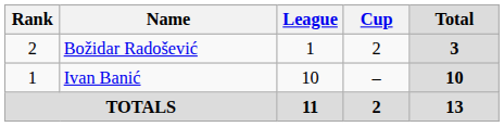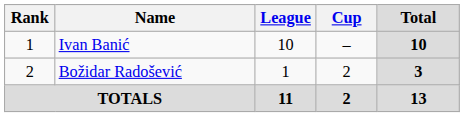rows swapped: Ivan Banić <-> Božidar Radošević
